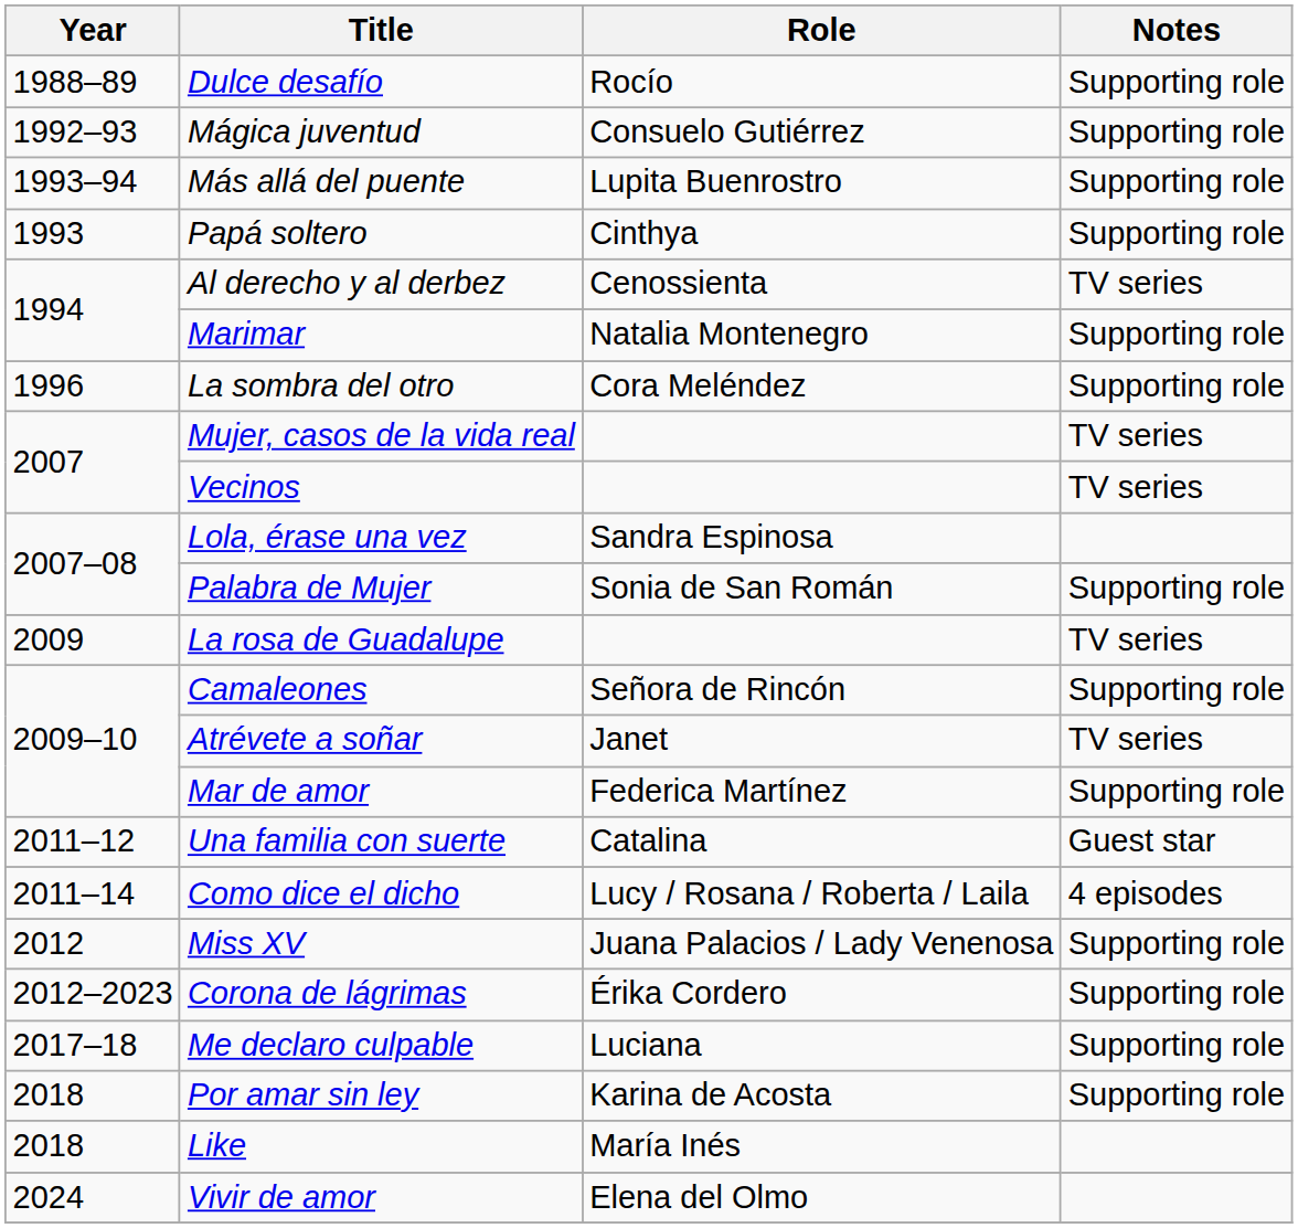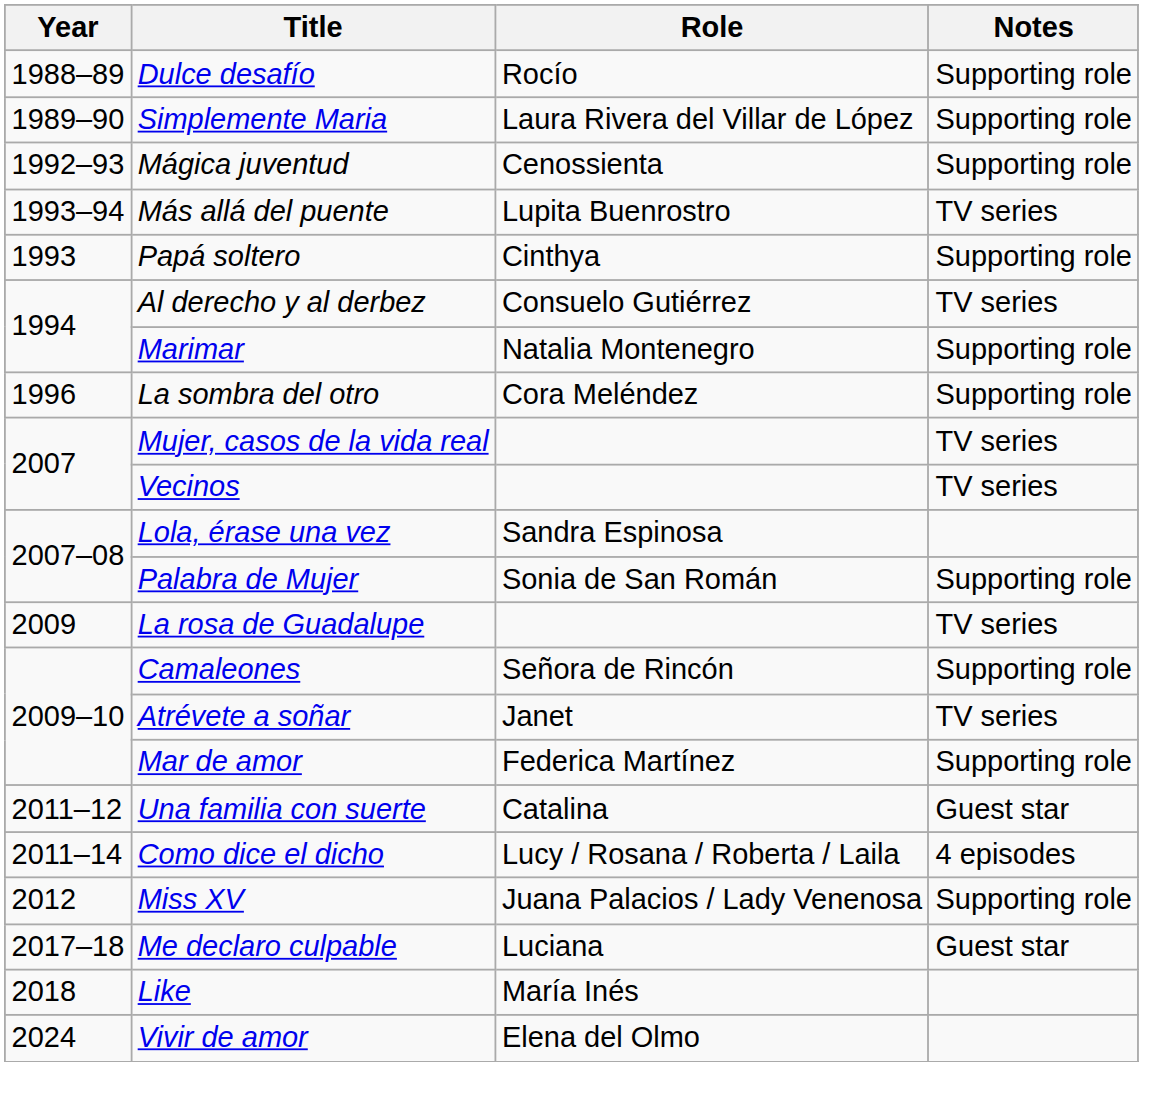+ row: 1989–90 | Simplemente Maria | Laura Rivera del Villar de López | Supporting role
Mágica juventud | Role: Consuelo Gutiérrez -> Cenossienta
Más allá del puente | Notes: Supporting role -> TV series
Al derecho y al derbez | Role: Cenossienta -> Consuelo Gutiérrez
- row: 2012–2023 | Corona de lágrimas | Érika Cordero | Supporting role
Me declaro culpable | Notes: Supporting role -> Guest star
- row: 2018 | Por amar sin ley | Karina de Acosta | Supporting role
